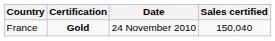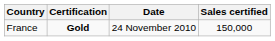France | Sales certified: 150,040 -> 150,000
